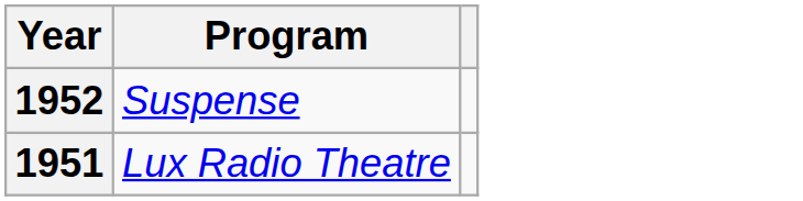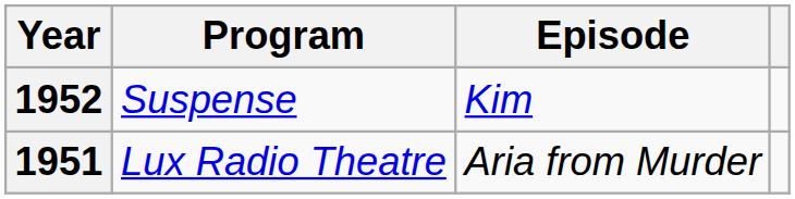+ column: Episode | Kim | Aria from Murder
